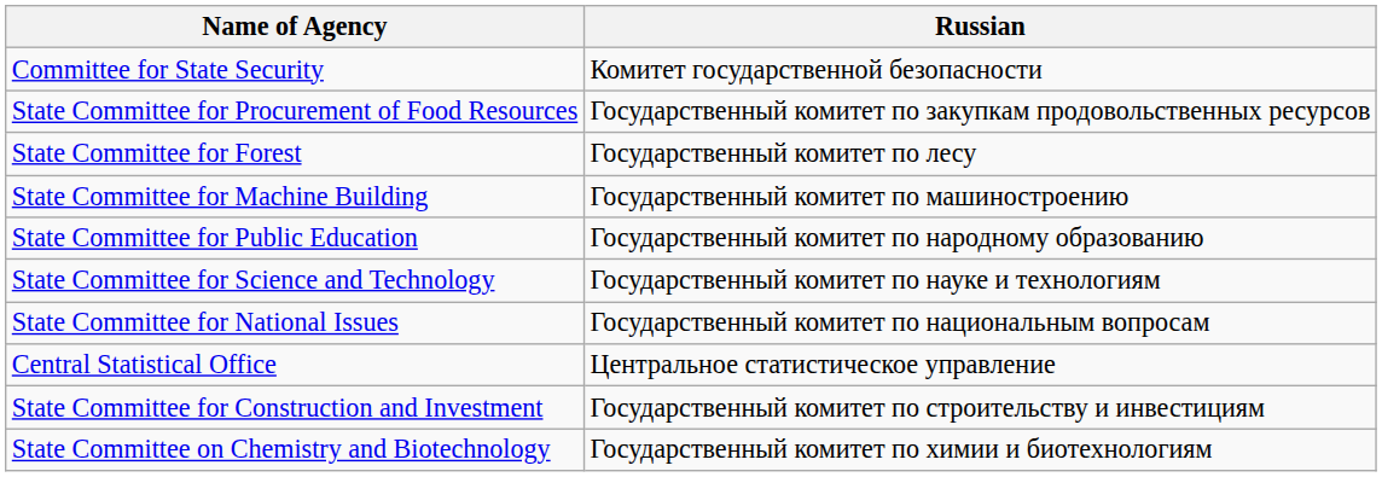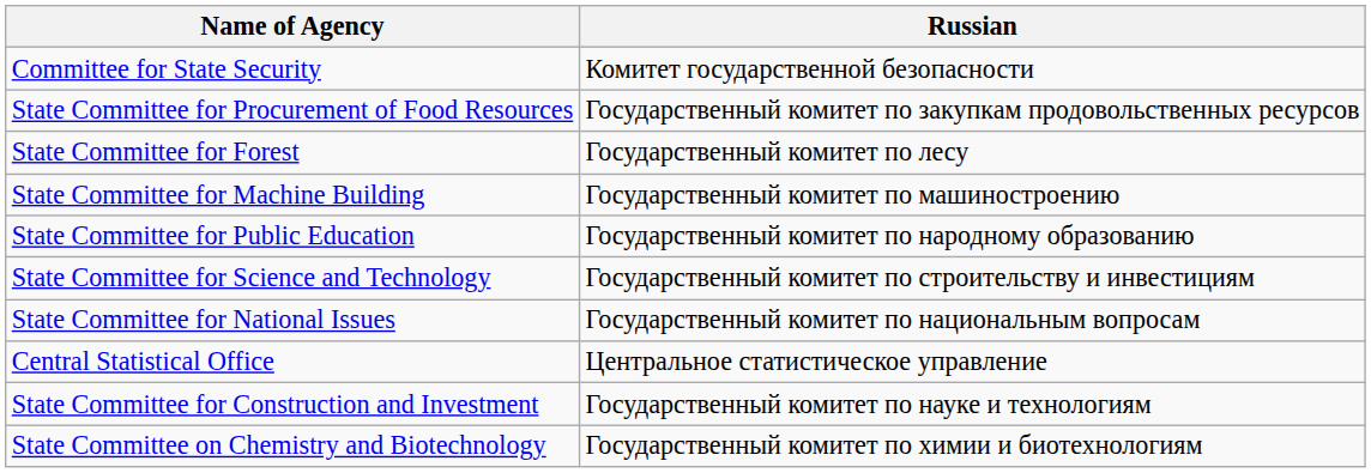State Committee for Science and Technology | Russian: Государственный комитет по науке и технологиям -> Государственный комитет по строительству и инвестициям
State Committee for Construction and Investment | Russian: Государственный комитет по строительству и инвестициям -> Государственный комитет по науке и технологиям
